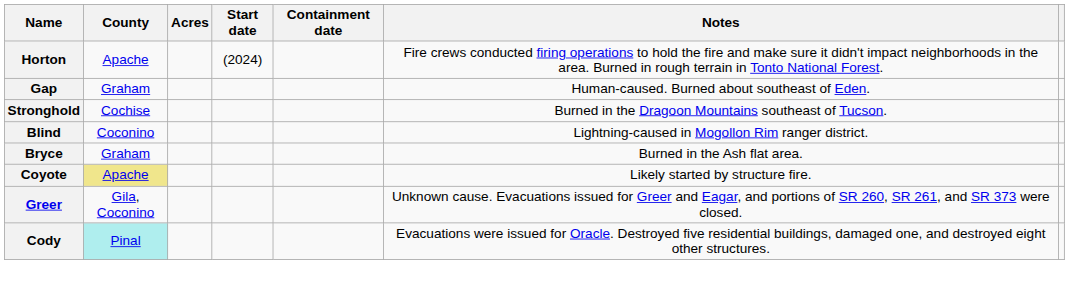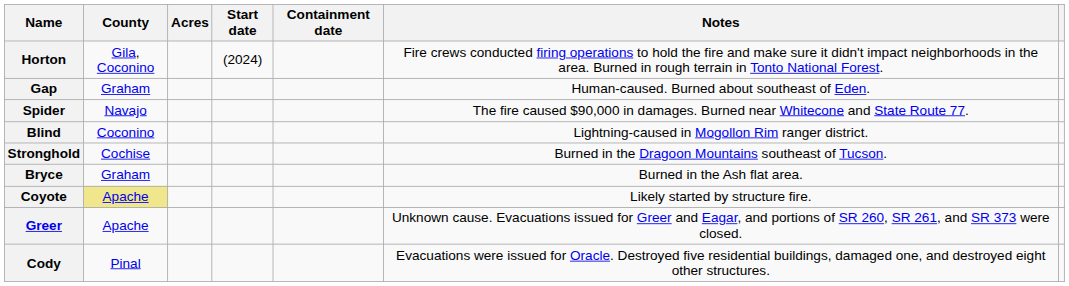Horton | County: Apache -> Gila, Coconino
+ row: Spider | Navajo | The fire caused $90,000 in damages. Burned near Whitecone and State Route 77.
rows swapped: Stronghold <-> Blind
Greer | County: Gila, Coconino -> Apache
Cody | County: paleturquoise background -> no background
